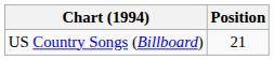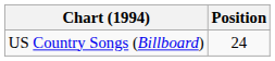US Country Songs (Billboard) | Position: 21 -> 24
